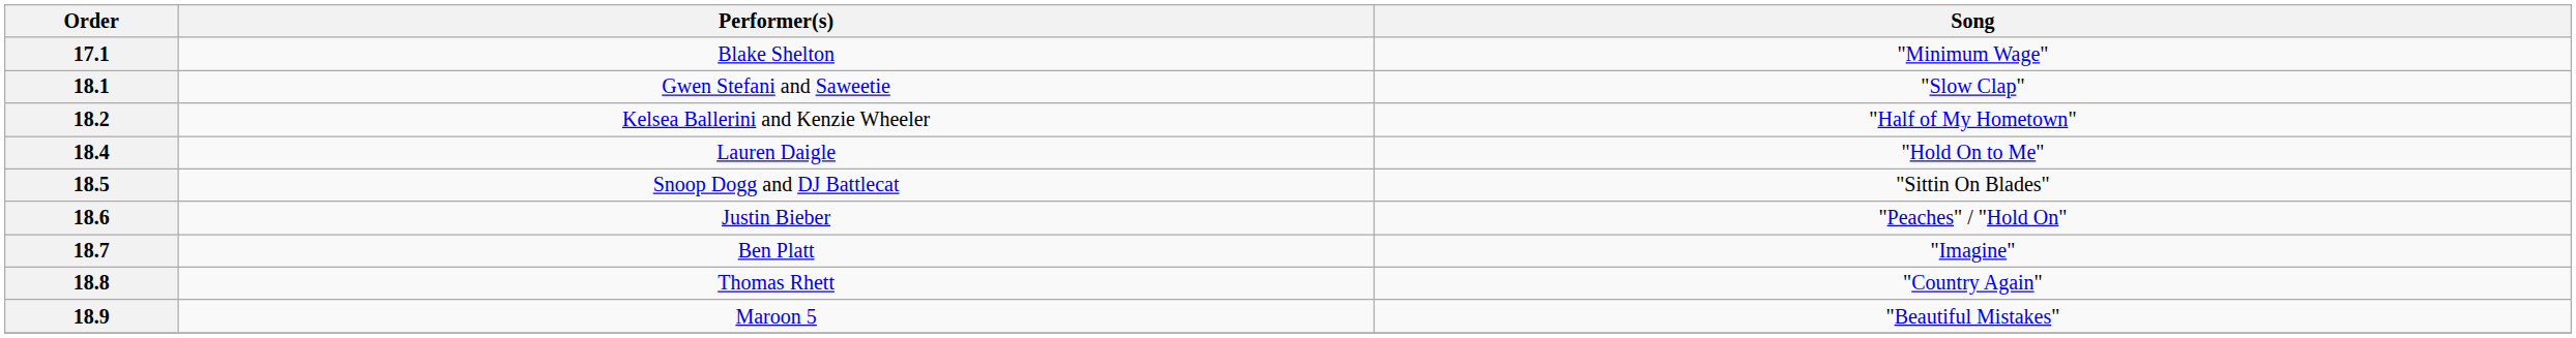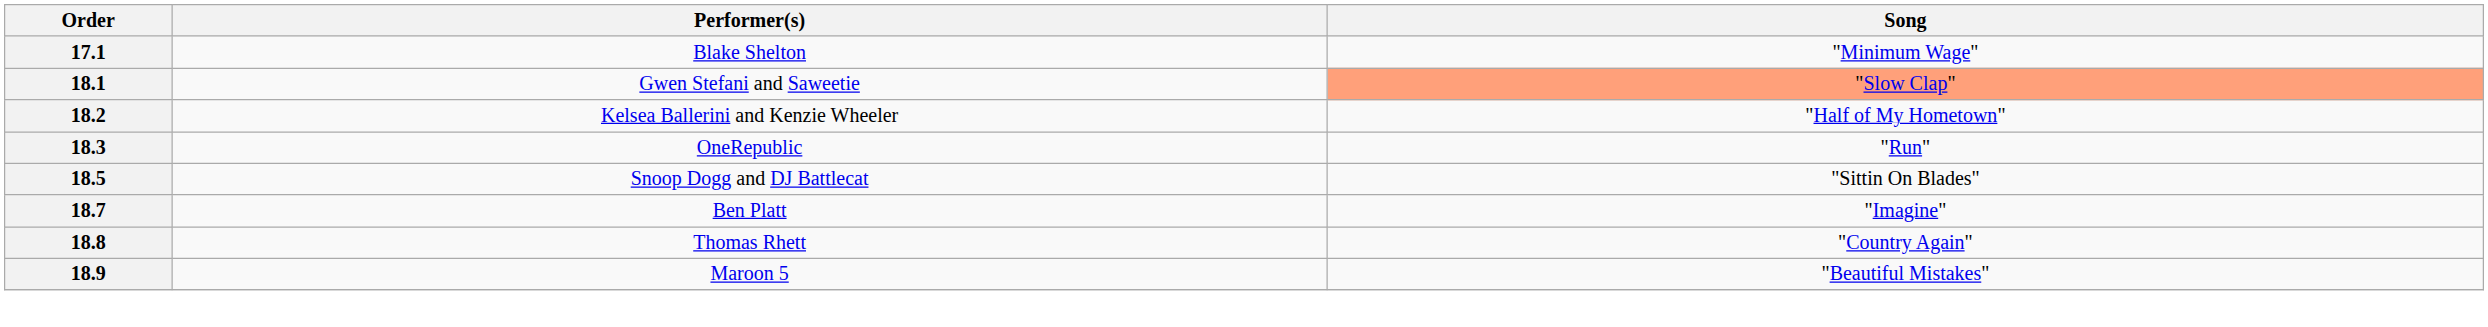18.1 | Song: no background -> lightsalmon background
+ row: 18.3 | OneRepublic | "Run"
- row: 18.4 | Lauren Daigle | "Hold On to Me"
- row: 18.6 | Justin Bieber | "Peaches" / "Hold On"
